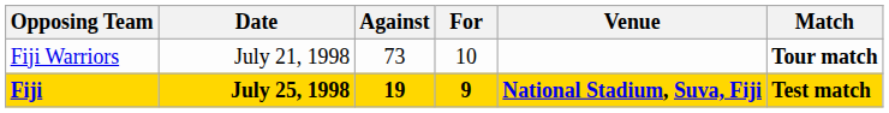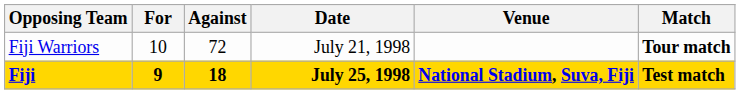columns swapped: For <-> Date
Fiji Warriors | Against: 73 -> 72
Fiji | Against: 19 -> 18
